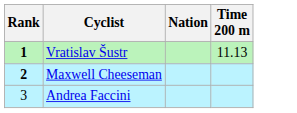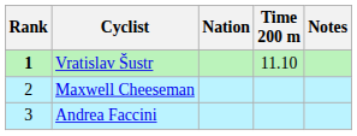+ column: Notes
Vratislav Šustr | Time 200 m: 11.13 -> 11.10
Maxwell Cheeseman | Rank: bold -> normal
